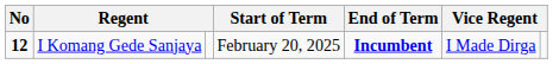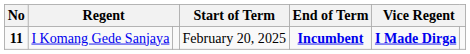I Komang Gede Sanjaya | No: 12 -> 11
I Komang Gede Sanjaya | column 6: normal -> bold
